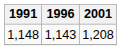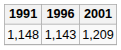1,148 | 2001: 1,208 -> 1,209
